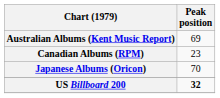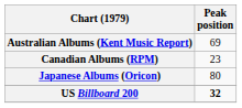Japanese Albums (Oricon) | Peak position: 70 -> 80
